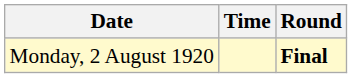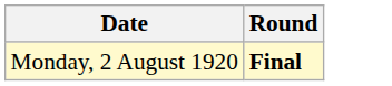- column: Time
